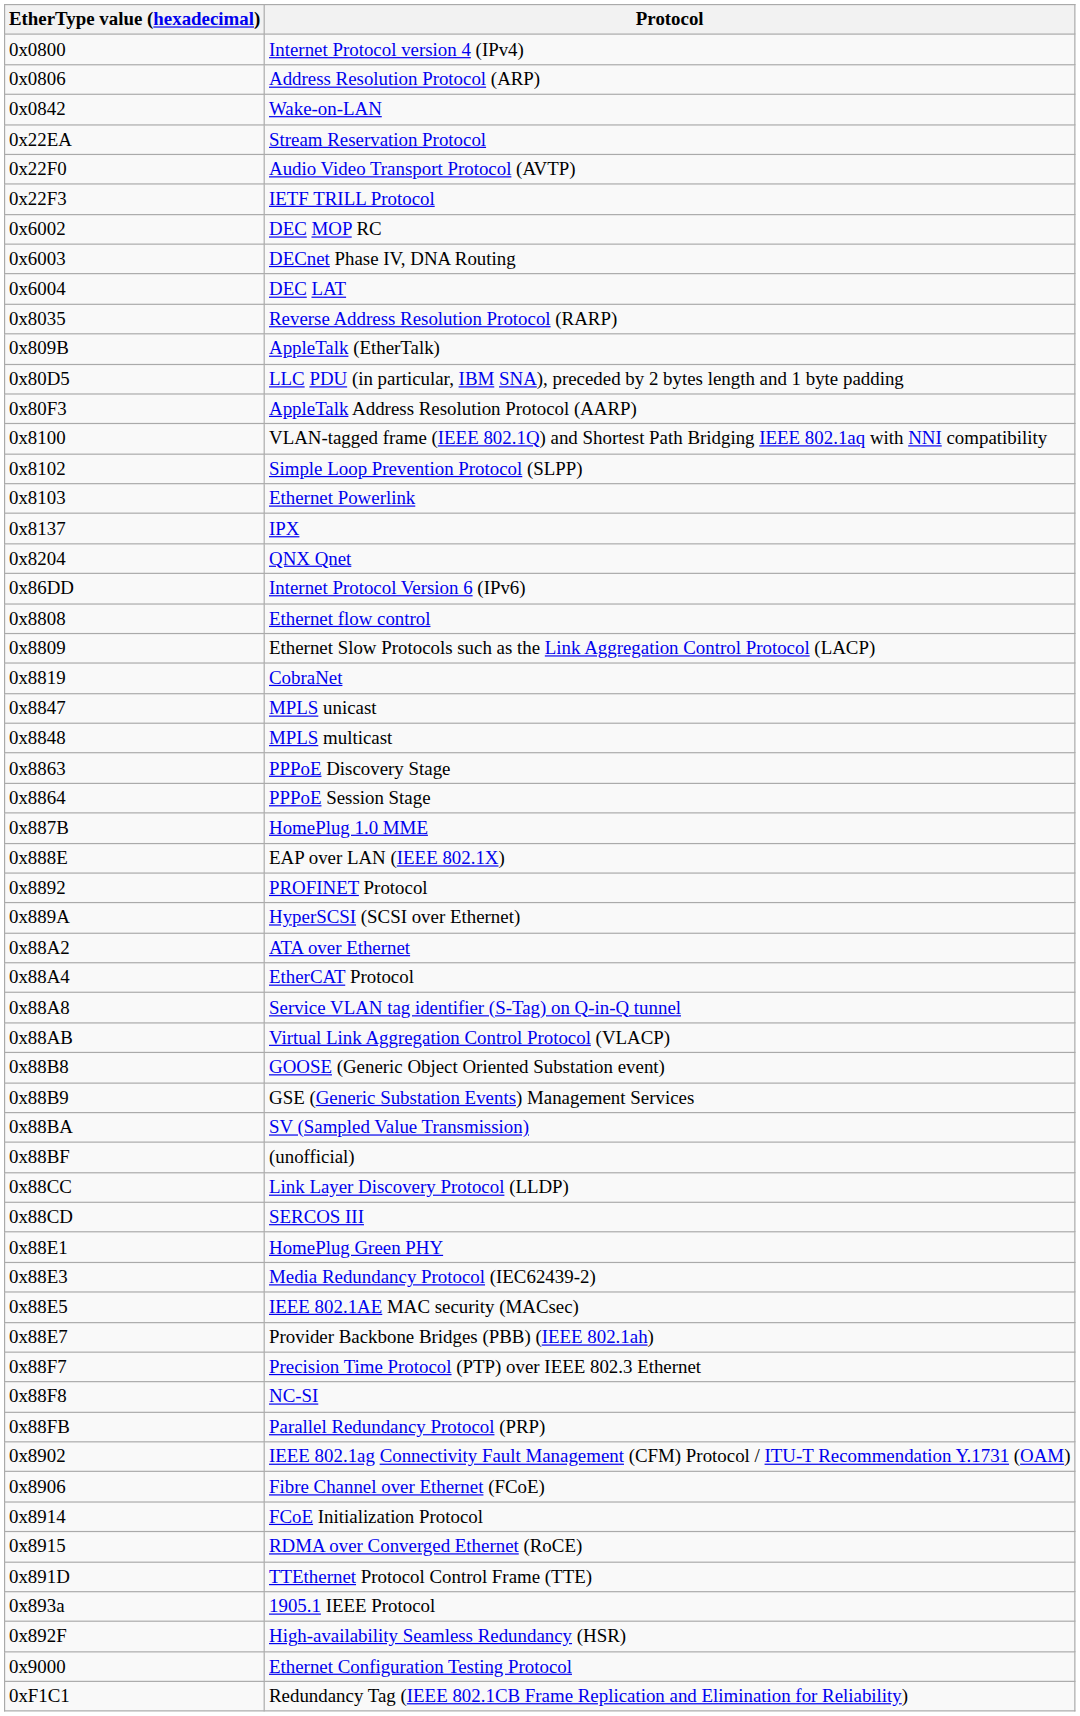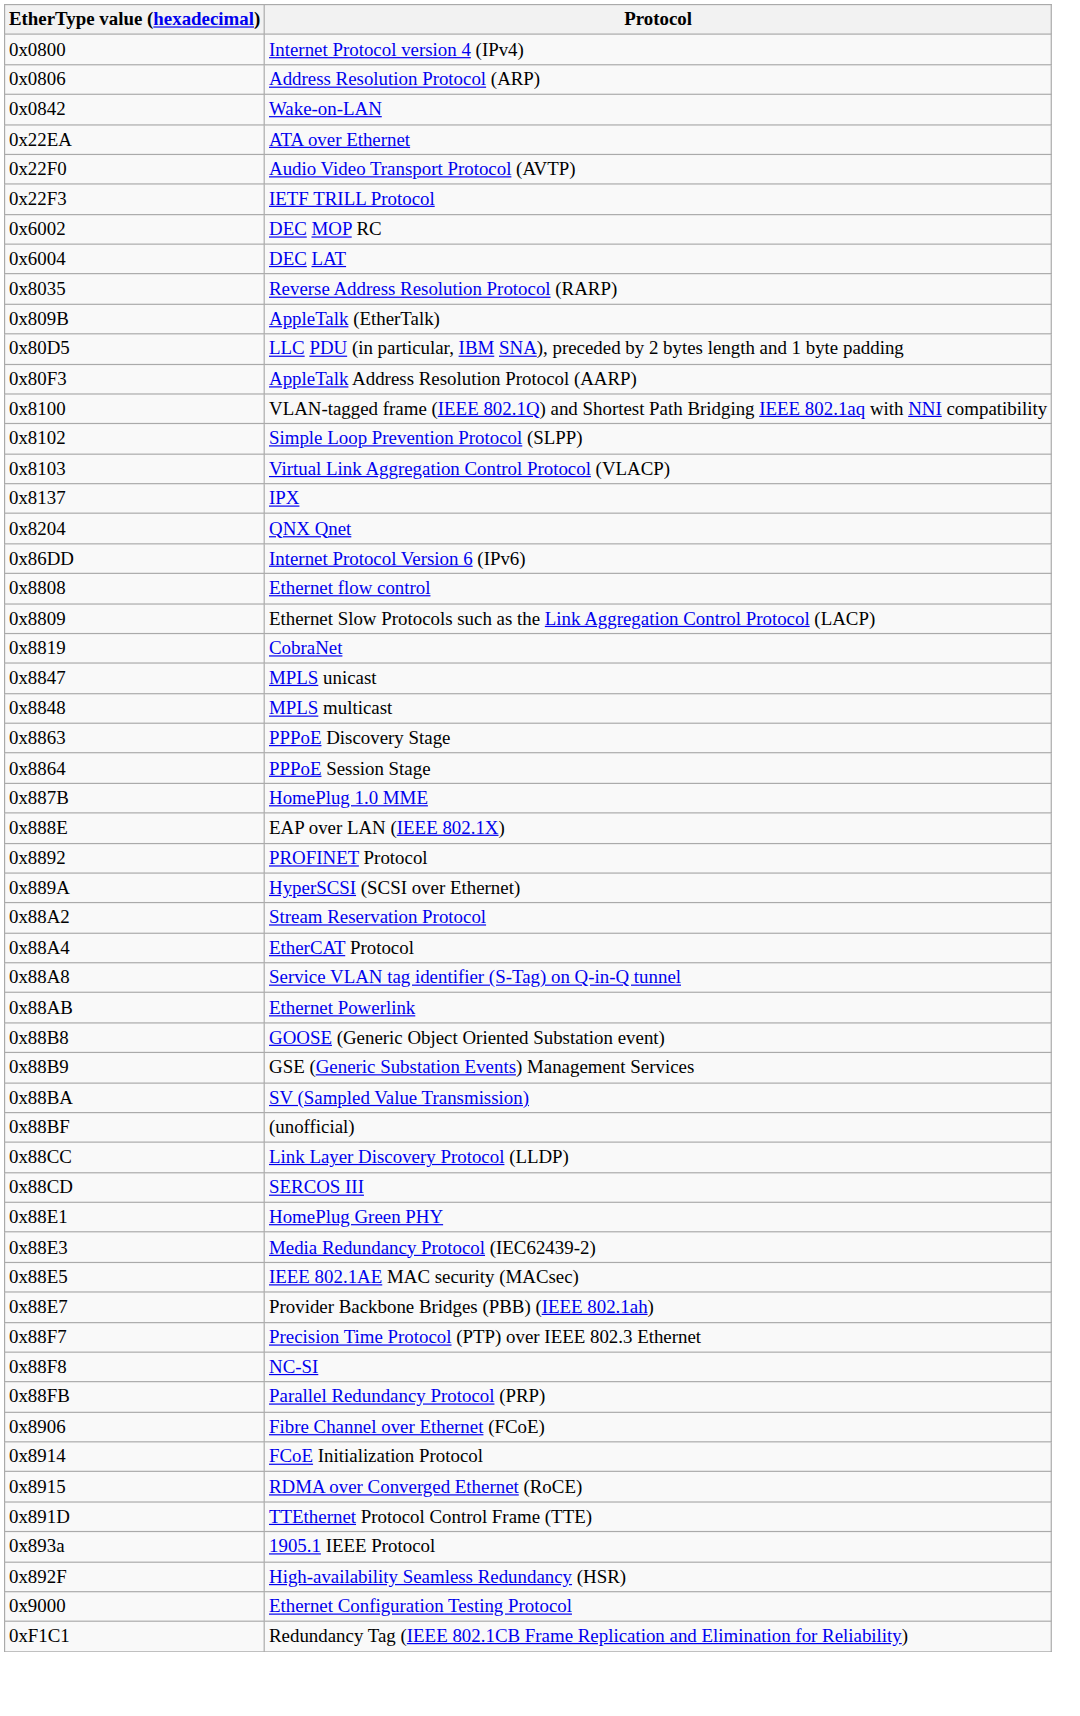0x22EA | Protocol: Stream Reservation Protocol -> ATA over Ethernet
- row: 0x6003 | DECnet Phase IV, DNA Routing
0x8103 | Protocol: Ethernet Powerlink -> Virtual Link Aggregation Control Protocol (VLACP)
0x88A2 | Protocol: ATA over Ethernet -> Stream Reservation Protocol
0x88AB | Protocol: Virtual Link Aggregation Control Protocol (VLACP) -> Ethernet Powerlink
- row: 0x8902 | IEEE 802.1ag Connectivity Fault Management (CFM) Protocol / ITU-T Recommendation Y.1731 (OAM)
